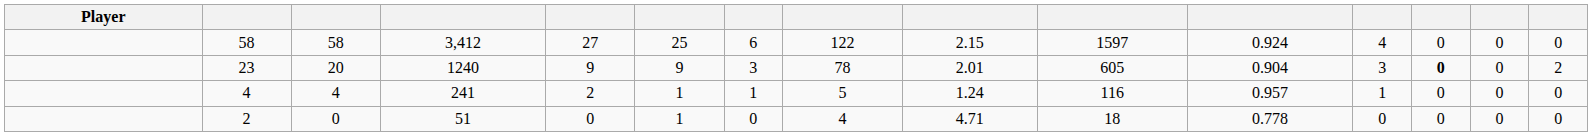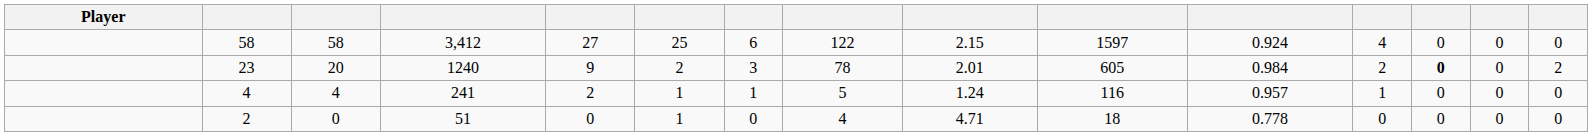23 | column 6: 9 -> 2
23 | column 11: 0.904 -> 0.984
23 | column 12: 3 -> 2
